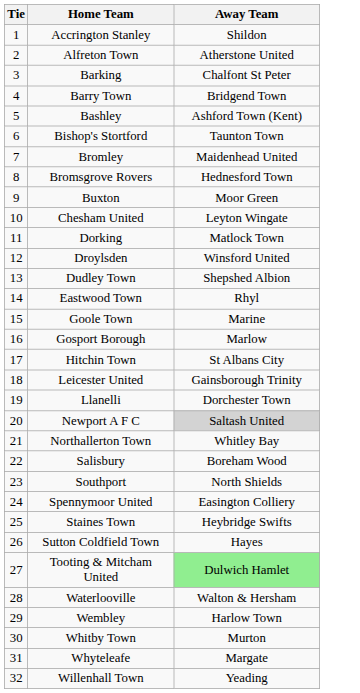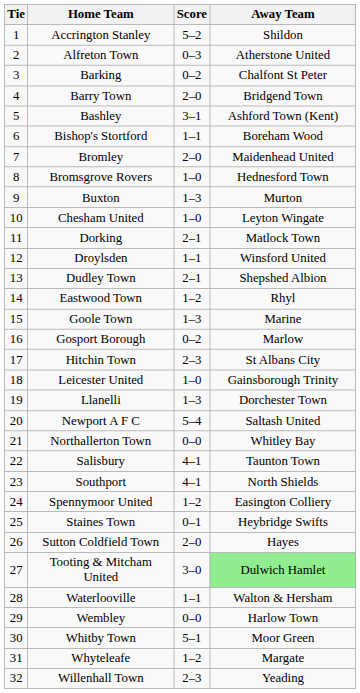+ column: Score | 5–2 | 0–3 | 0–2 | 2–0 | 3–1 | 1–1 | 2–0 | 1–0 | 1–3 | 1–0 | 2–1 | 1–1 | 2–1 | 1–2 | 1–3 | 0–2 | 2–3 | 1–0 | 1–3 | 5–4 | 0–0 | 4–1 | 4–1 | 1–2 | 0–1 | 2–0 | 3–0 | 1–1 | 0–0 | 5–1 | 1–2 | 2–3
Bishop's Stortford | Away Team: Taunton Town -> Boreham Wood
Buxton | Away Team: Moor Green -> Murton
Newport A F C | Away Team: lightgrey background -> no background
Salisbury | Away Team: Boreham Wood -> Taunton Town
Whitby Town | Away Team: Murton -> Moor Green
